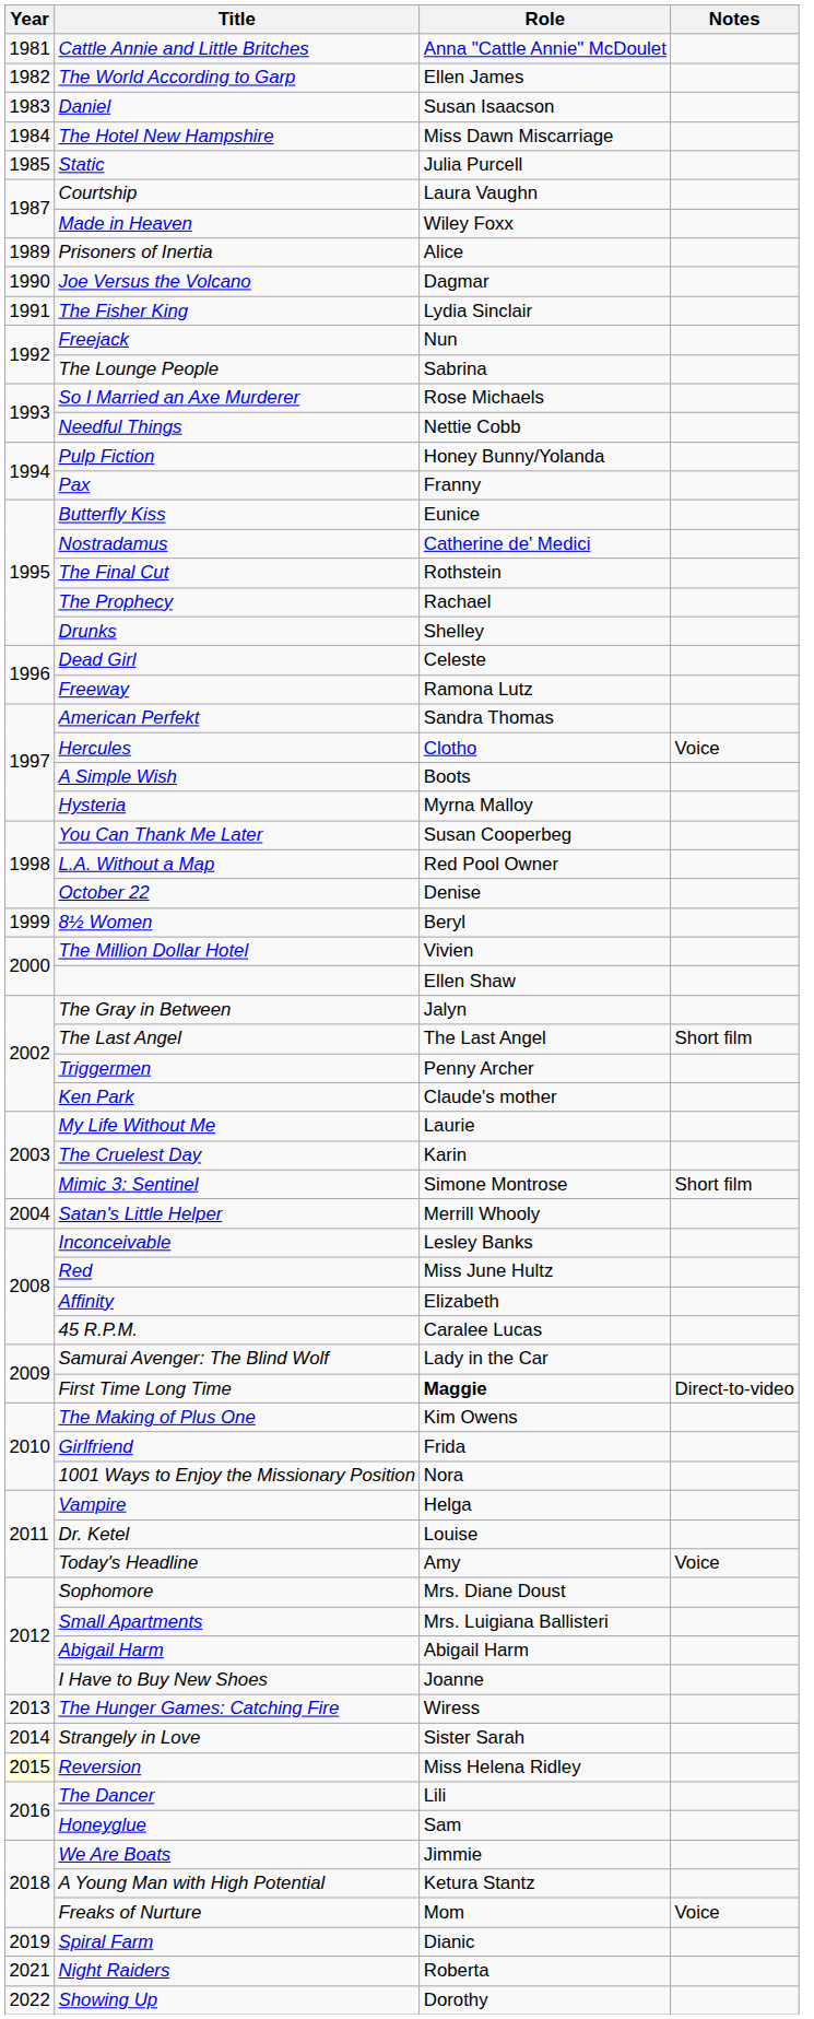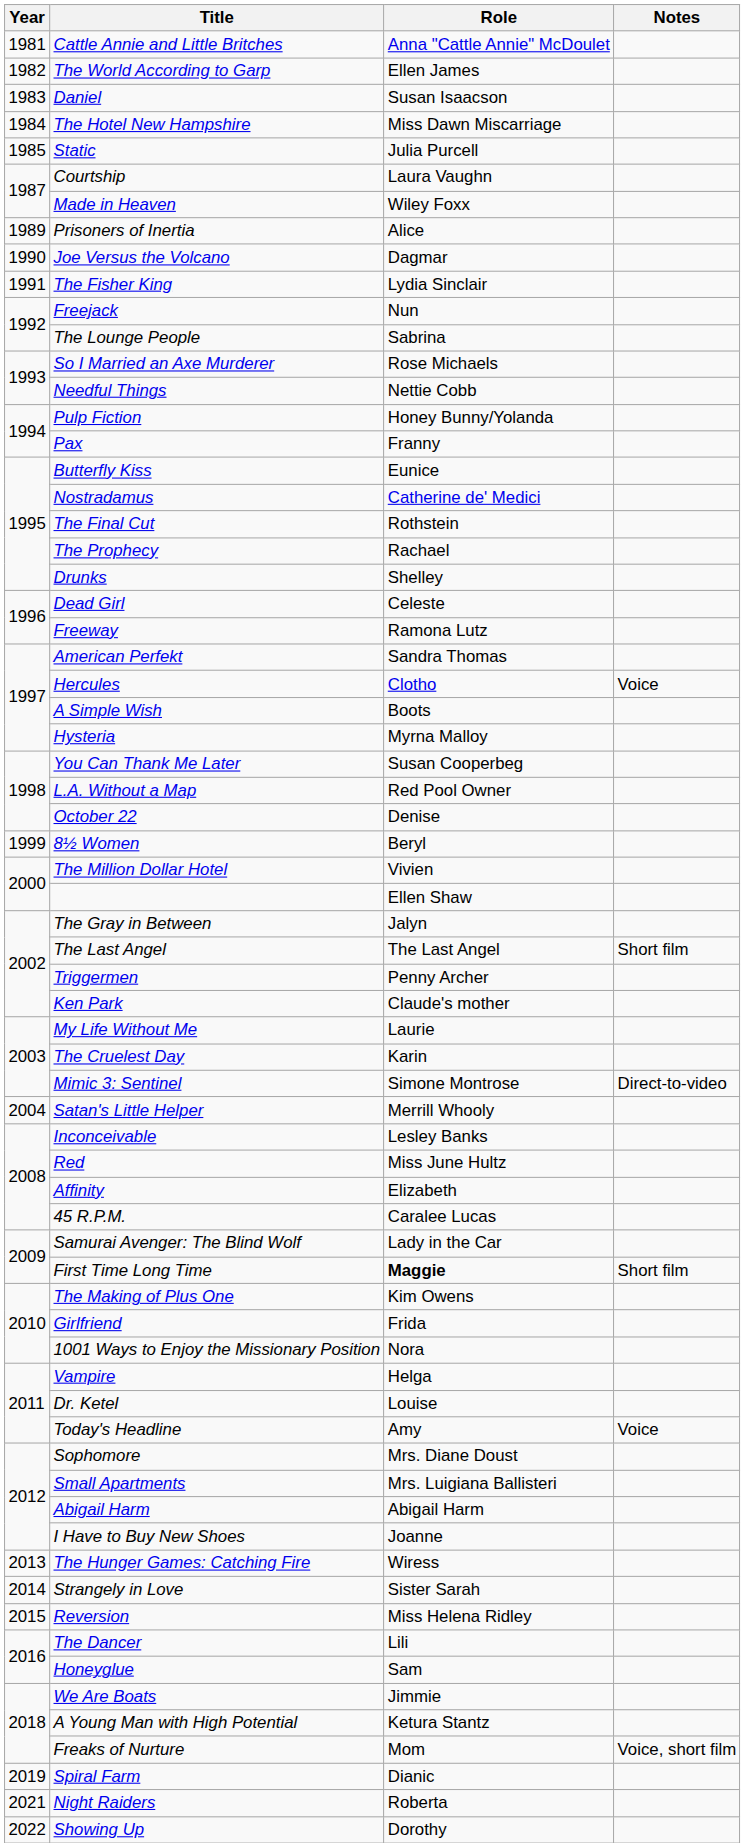Mimic 3: Sentinel | Notes: Short film -> Direct-to-video
First Time Long Time | Notes: Direct-to-video -> Short film
Reversion | Year: lightyellow background -> no background
Freaks of Nurture | Notes: Voice -> Voice, short film
